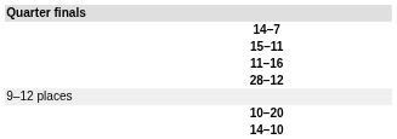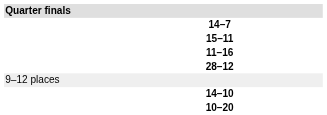rows swapped: 10–20 <-> 14–10
